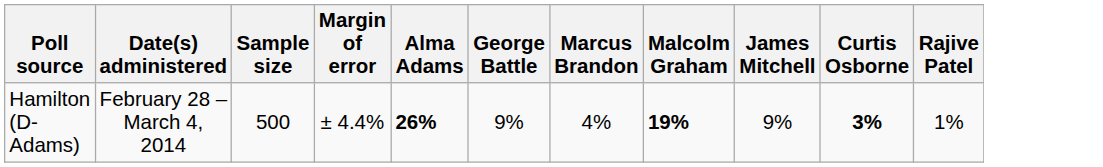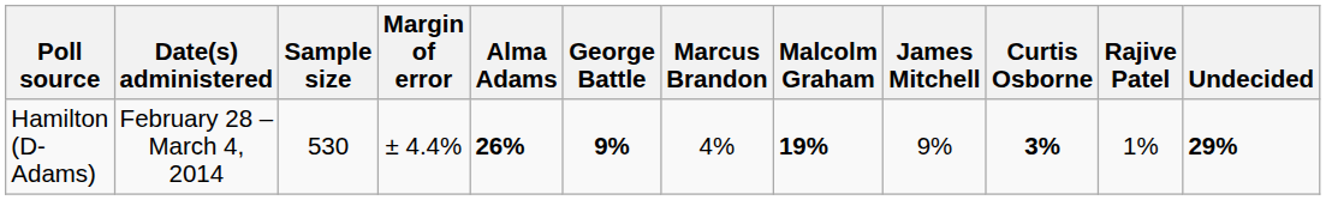+ column: Undecided | 29%
Hamilton (D-Adams) | Sample size: 500 -> 530
Hamilton (D-Adams) | George Battle: normal -> bold
